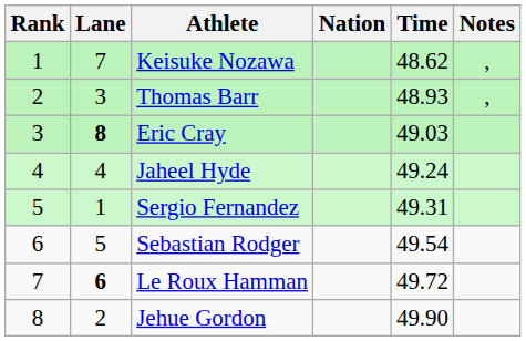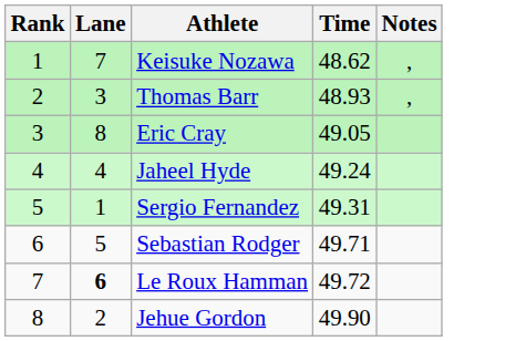- column: Nation
Eric Cray | Lane: bold -> normal
Eric Cray | Time: 49.03 -> 49.05
Sebastian Rodger | Time: 49.54 -> 49.71
